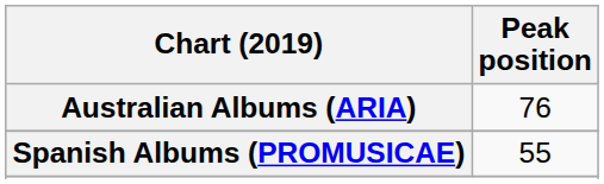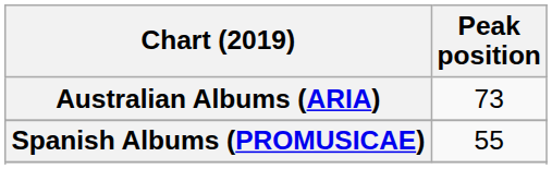Australian Albums (ARIA) | Peak position: 76 -> 73
